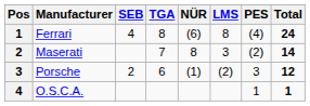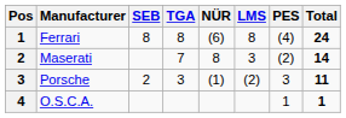Ferrari | SEB: 4 -> 8
Porsche | TGA: 6 -> 3
Porsche | Total: 12 -> 11
